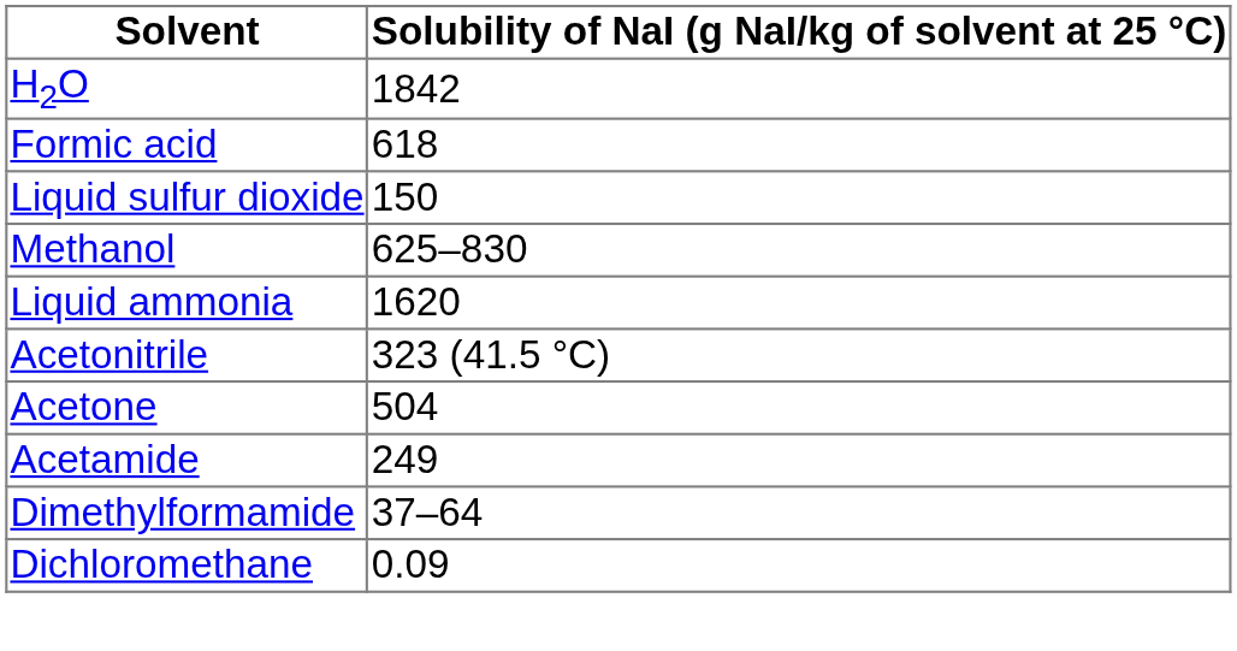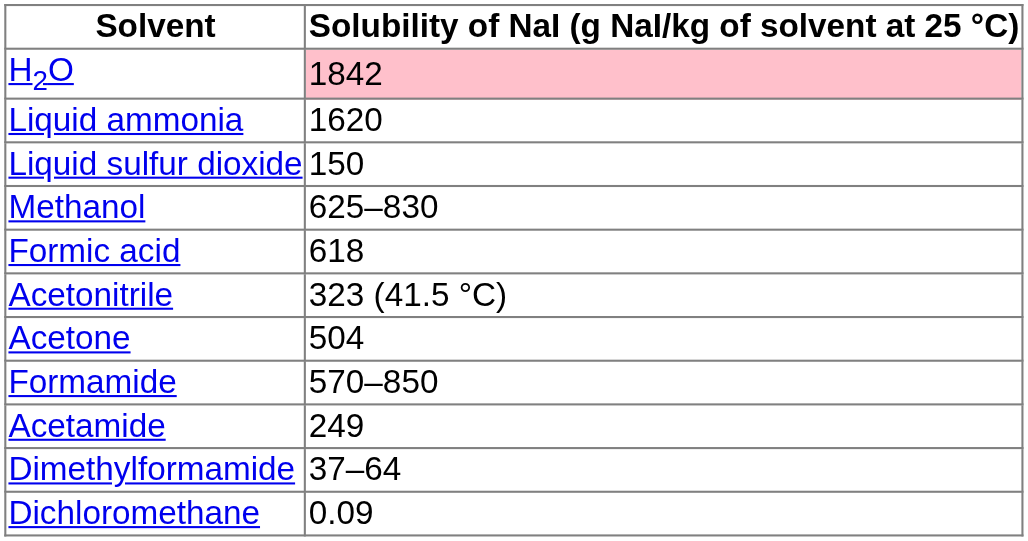H2O | Solubility of NaI (g NaI/kg of solvent at 25 °C): no background -> pink background
rows swapped: Liquid ammonia <-> Formic acid
+ row: Formamide | 570–850
